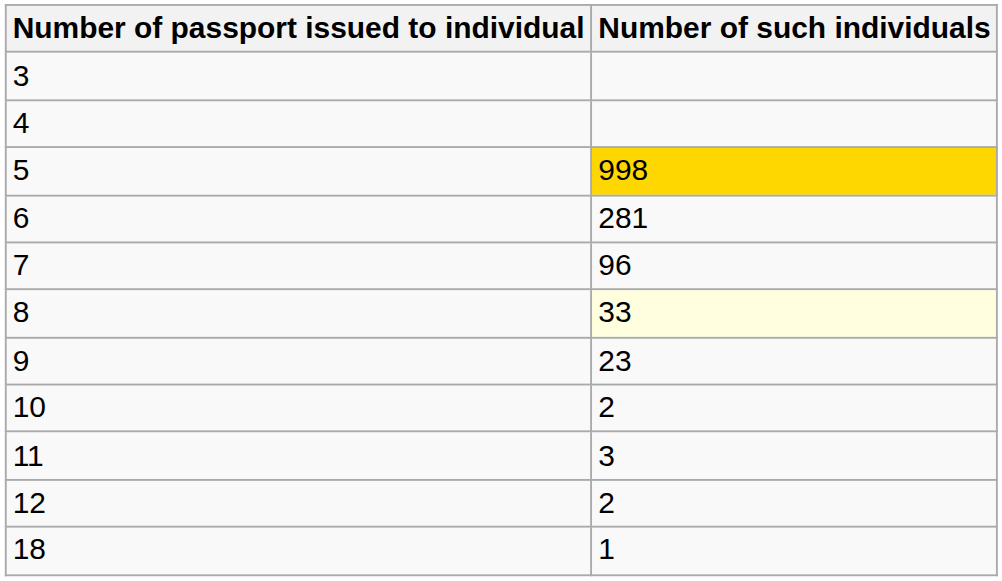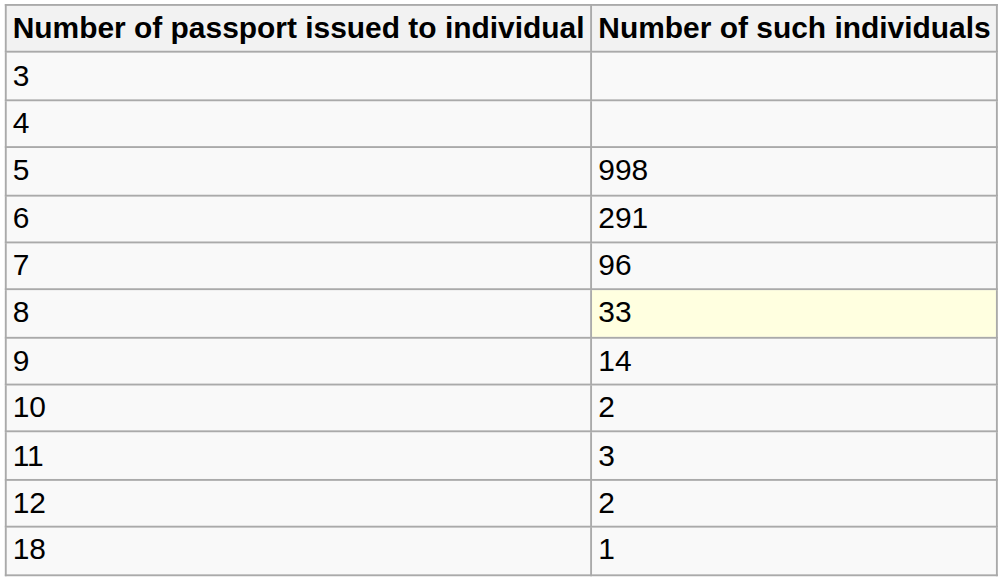5 | Number of such individuals: gold background -> no background
6 | Number of such individuals: 281 -> 291
9 | Number of such individuals: 23 -> 14
